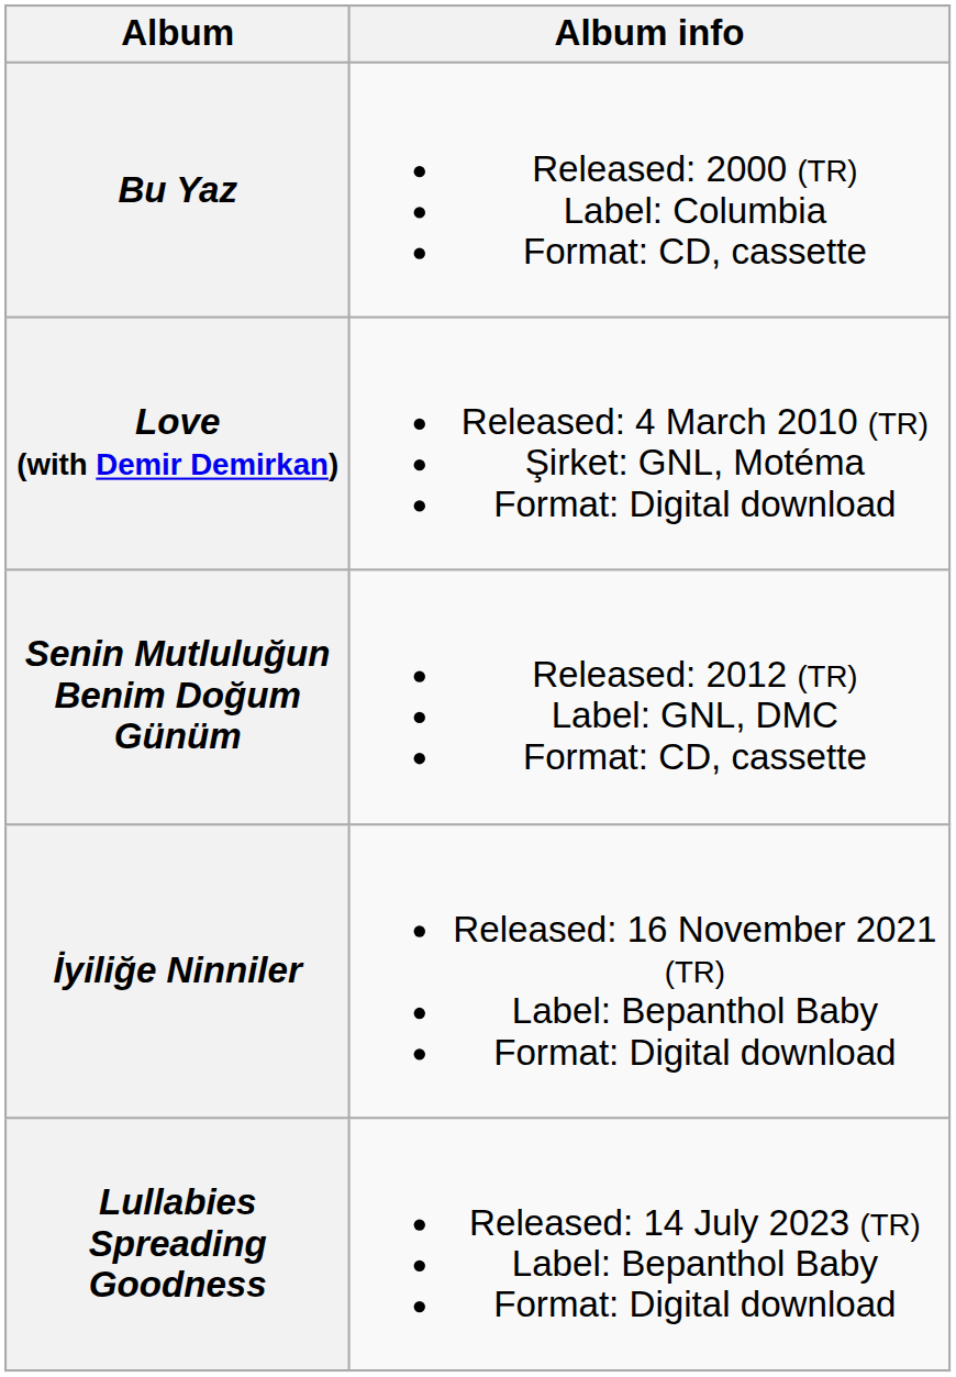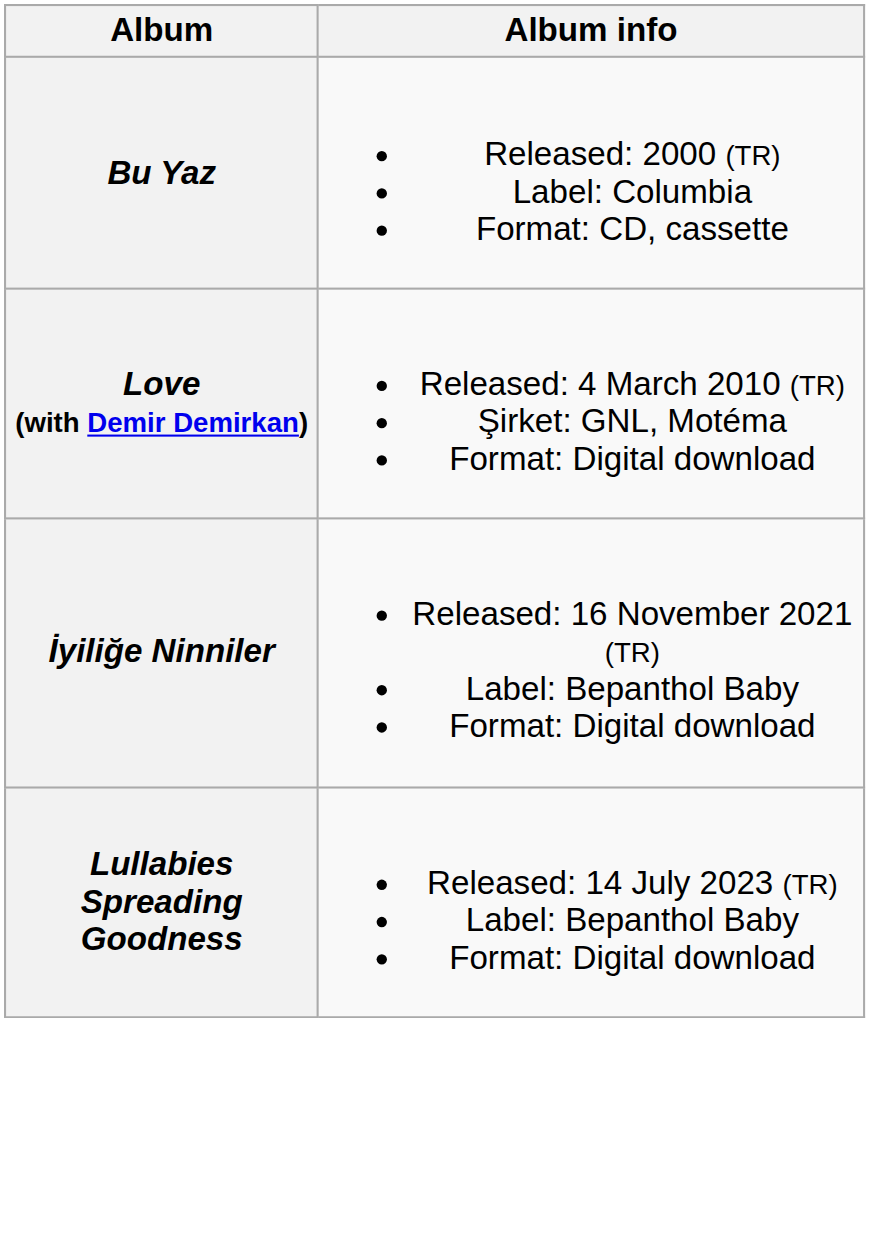- row: Senin Mutluluğun Benim Doğum Günüm | Released: 2012 (TR) Label: GNL, DMC Format: CD, cassette
